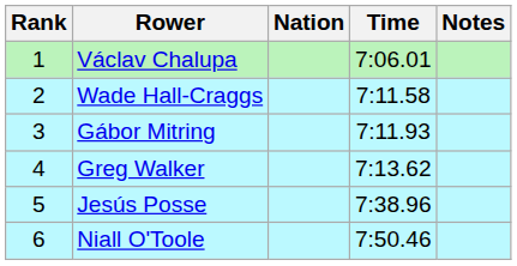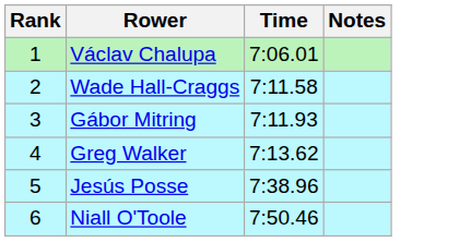- column: Nation
